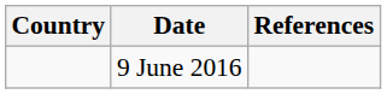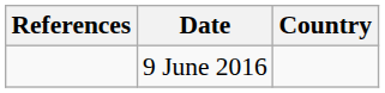columns swapped: Country <-> References
